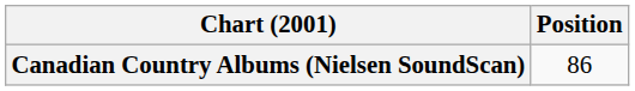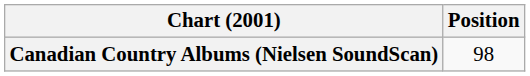Canadian Country Albums (Nielsen SoundScan) | Position: 86 -> 98
